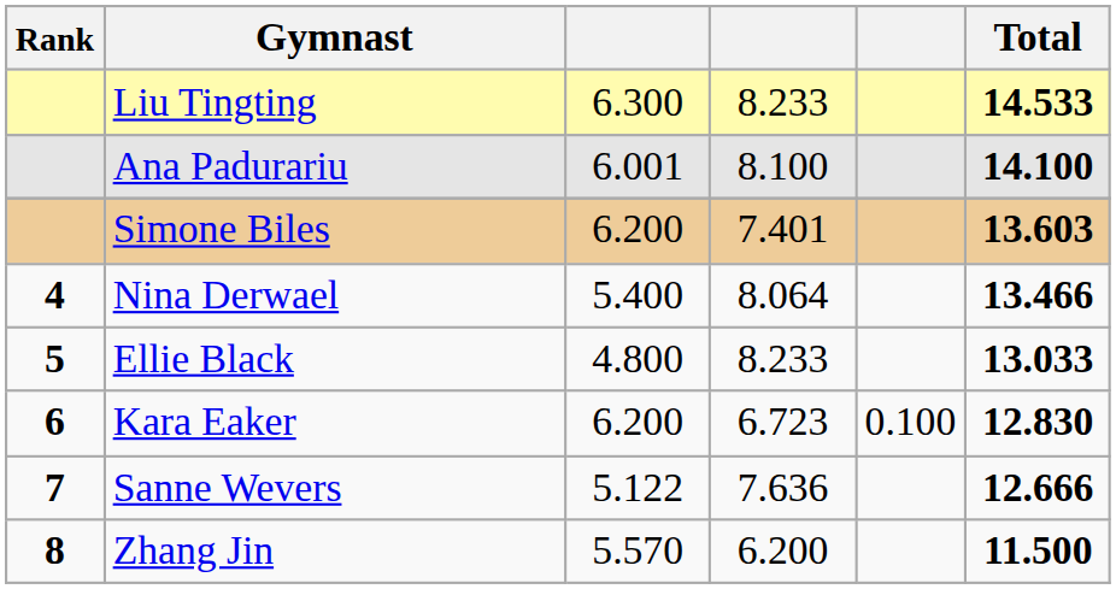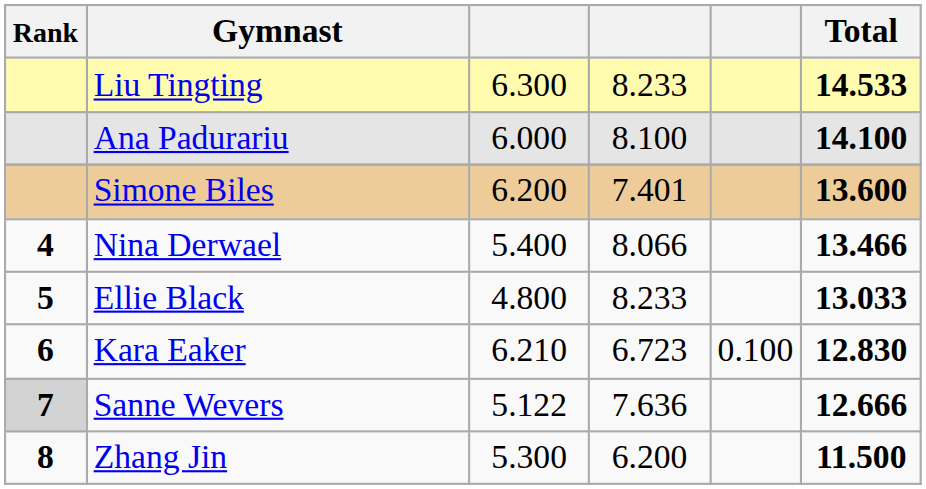Ana Padurariu | column 3: 6.001 -> 6.000
Simone Biles | Total: 13.603 -> 13.600
Nina Derwael | column 4: 8.064 -> 8.066
Kara Eaker | column 3: 6.200 -> 6.210
Sanne Wevers | Rank: no background -> lightgrey background
Zhang Jin | column 3: 5.570 -> 5.300
